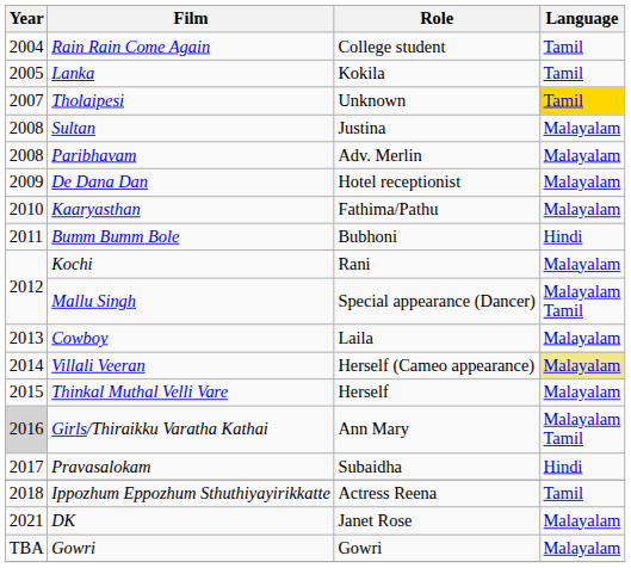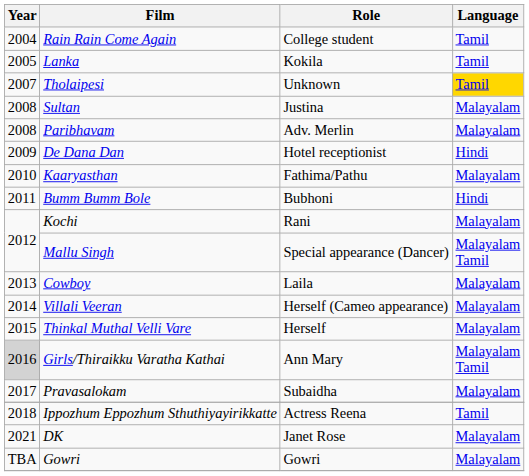De Dana Dan | Language: Malayalam -> Hindi
Villali Veeran | Language: khaki background -> no background
Pravasalokam | Language: Hindi -> Malayalam
